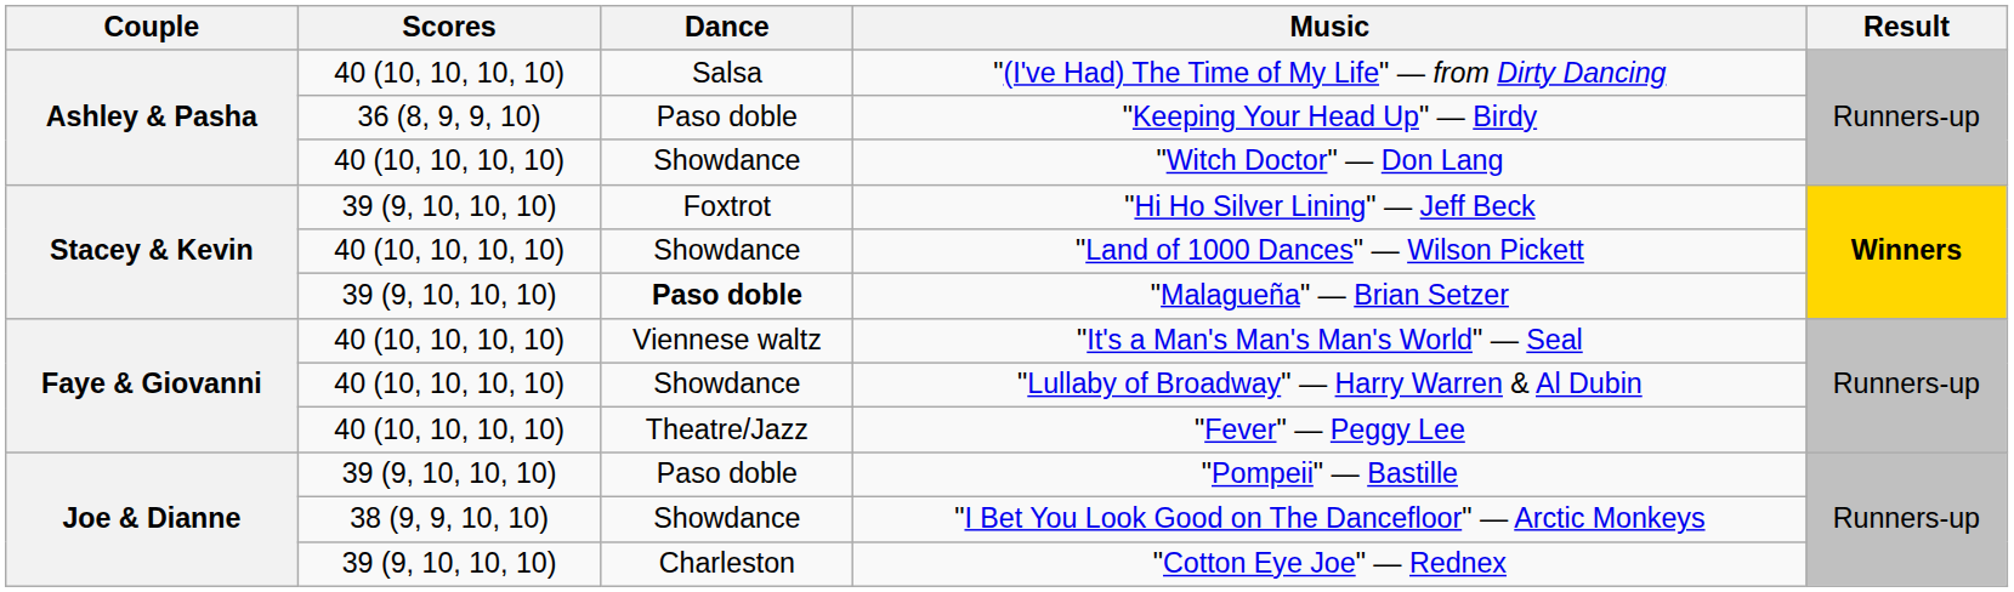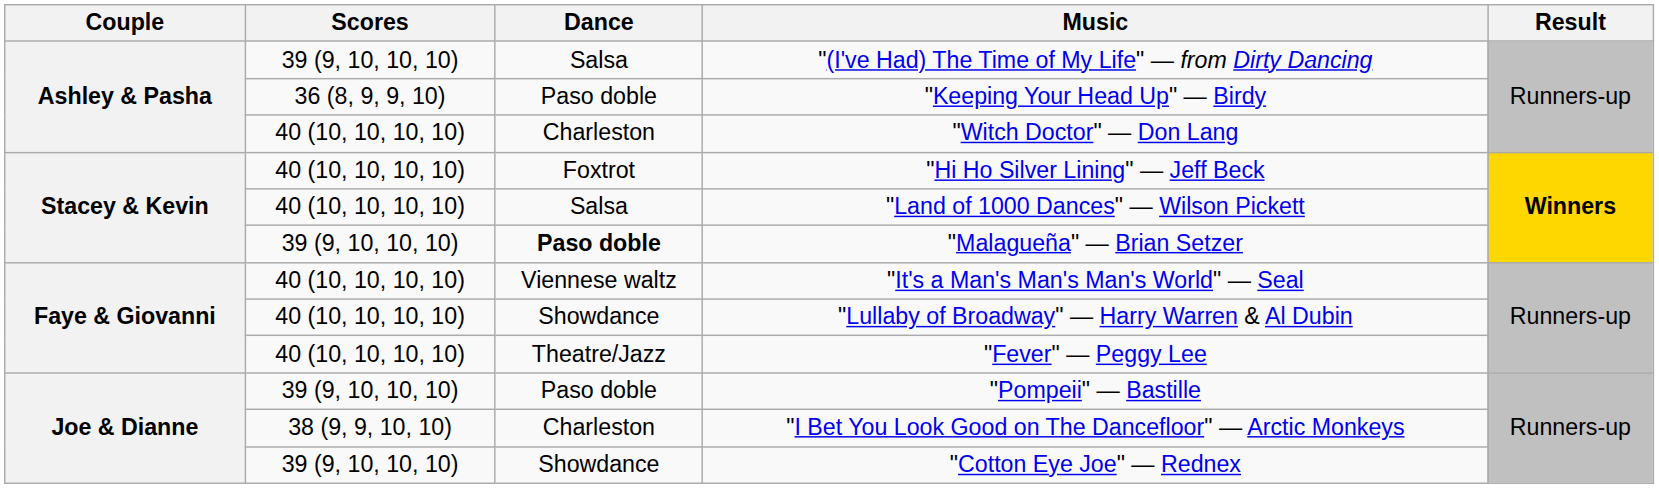"(I've Had) The Time of My Life" — from Dirty Dancing | Scores: 40 (10, 10, 10, 10) -> 39 (9, 10, 10, 10)
"Witch Doctor" — Don Lang | Dance: Showdance -> Charleston
"Hi Ho Silver Lining" — Jeff Beck | Scores: 39 (9, 10, 10, 10) -> 40 (10, 10, 10, 10)
"Land of 1000 Dances" — Wilson Pickett | Dance: Showdance -> Salsa
"I Bet You Look Good on The Dancefloor" — Arctic Monkeys | Dance: Showdance -> Charleston
"Cotton Eye Joe" — Rednex | Dance: Charleston -> Showdance
